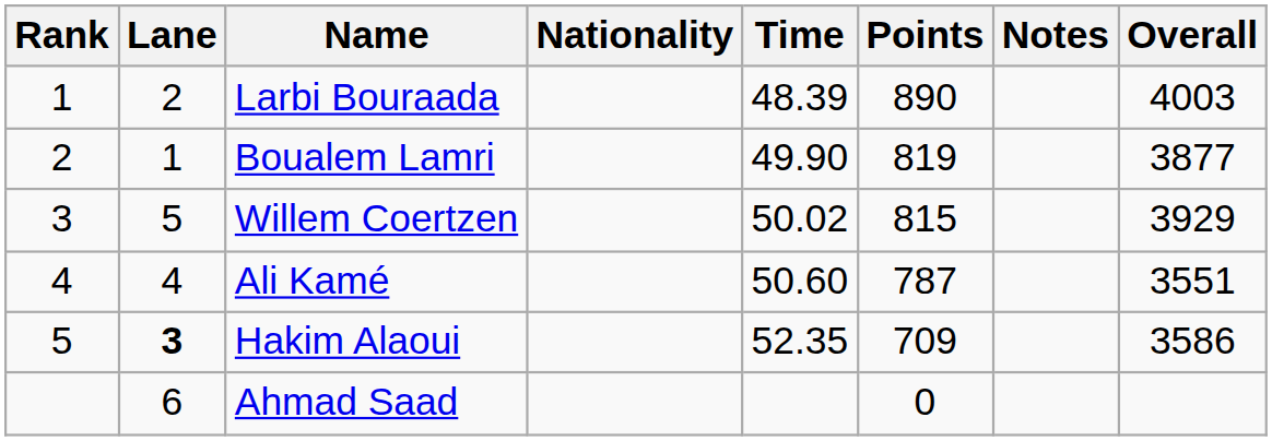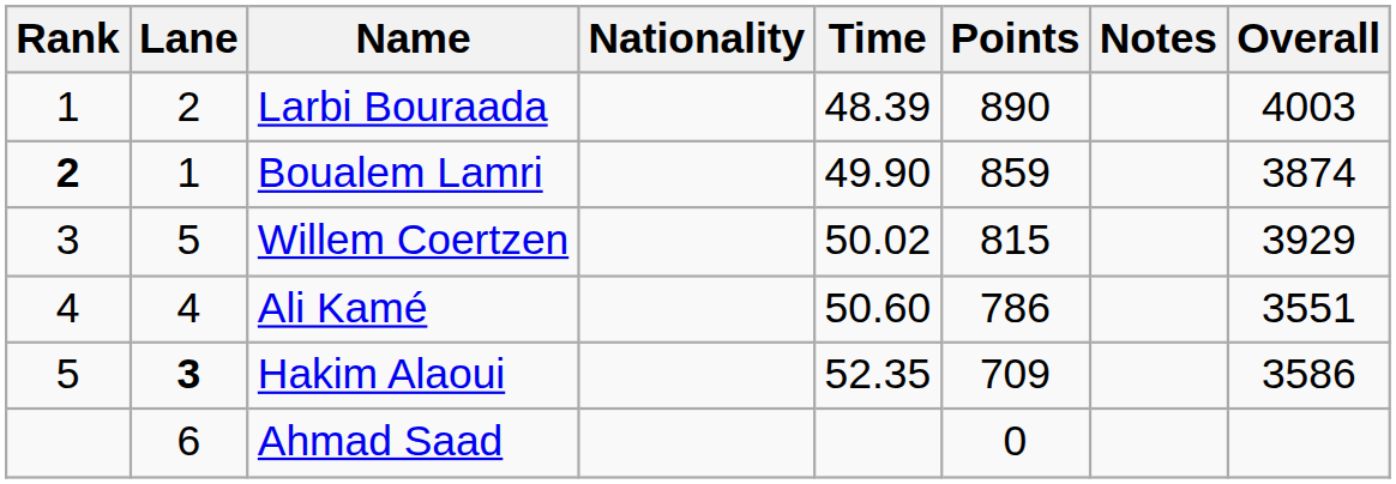Boualem Lamri | Rank: normal -> bold
Boualem Lamri | Points: 819 -> 859
Boualem Lamri | Overall: 3877 -> 3874
Ali Kamé | Points: 787 -> 786
